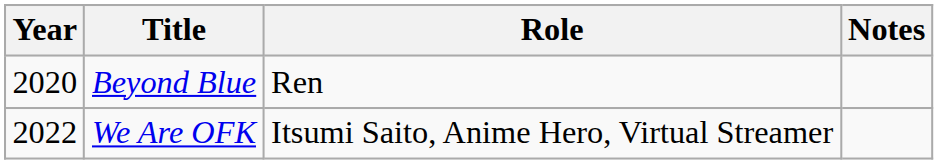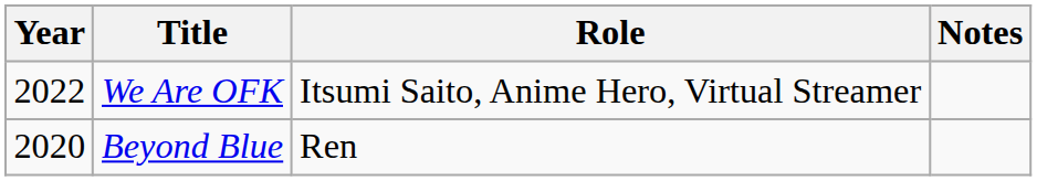rows swapped: Beyond Blue <-> We Are OFK
